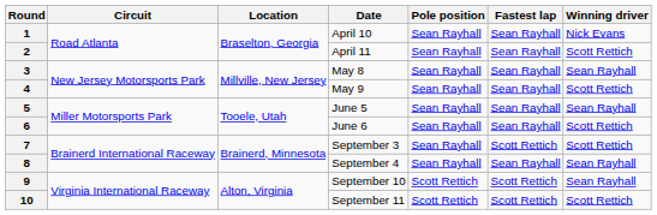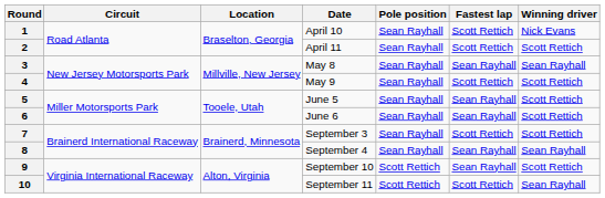1 | Fastest lap: Sean Rayhall -> Scott Rettich
2 | Fastest lap: Sean Rayhall -> Scott Rettich
4 | Fastest lap: Sean Rayhall -> Scott Rettich
5 | Winning driver: Sean Rayhall -> Scott Rettich
9 | Fastest lap: Scott Rettich -> Sean Rayhall
9 | Winning driver: Sean Rayhall -> Scott Rettich
10 | Winning driver: Scott Rettich -> Sean Rayhall
